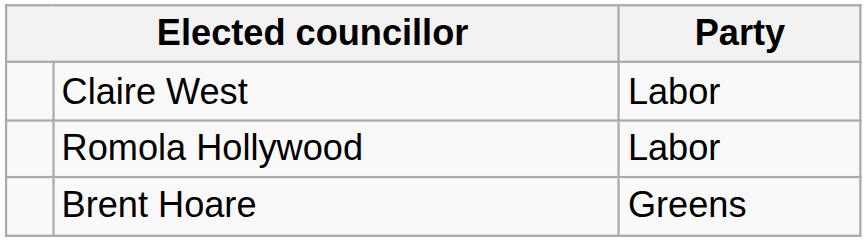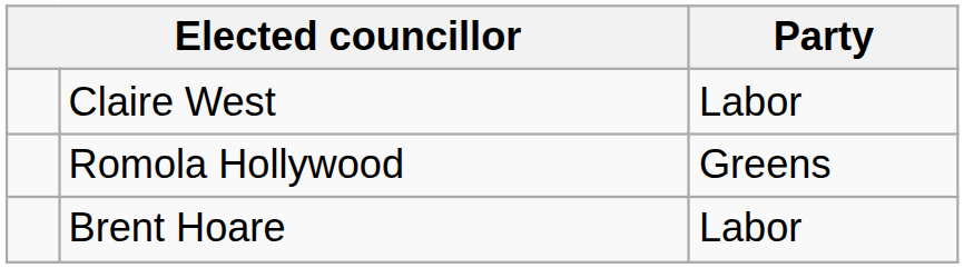Romola Hollywood | Party: Labor -> Greens
Brent Hoare | Party: Greens -> Labor
